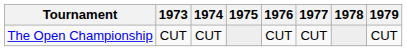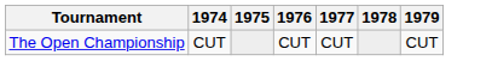- column: 1973 | CUT
